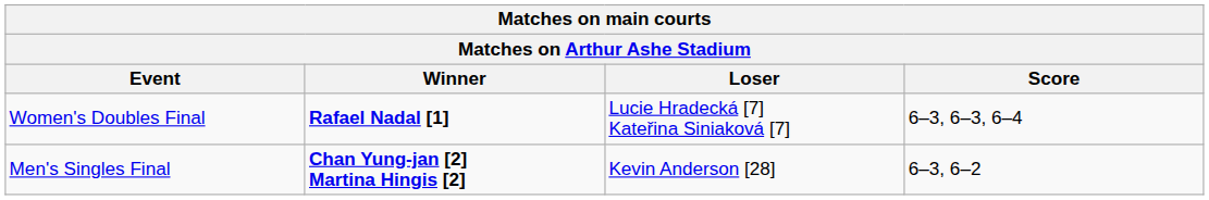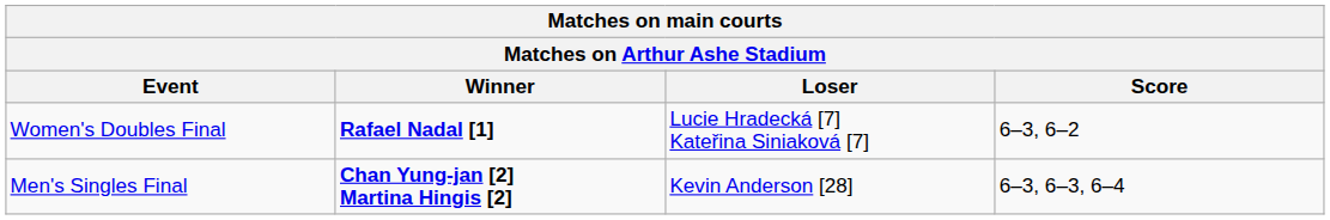Women's Doubles Final | Matches on main courts / Score: 6–3, 6–3, 6–4 -> 6–3, 6–2
Men's Singles Final | Matches on main courts / Score: 6–3, 6–2 -> 6–3, 6–3, 6–4
